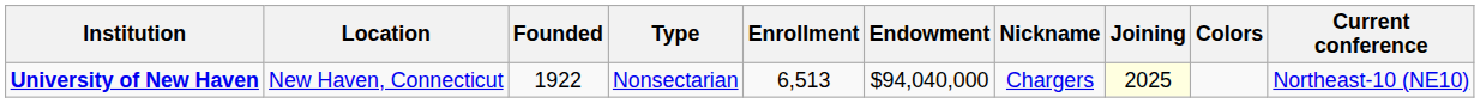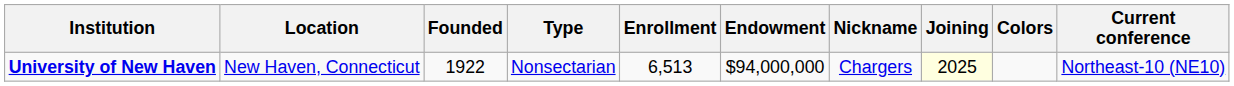University of New Haven | Endowment: $94,040,000 -> $94,000,000
